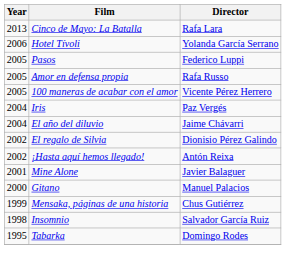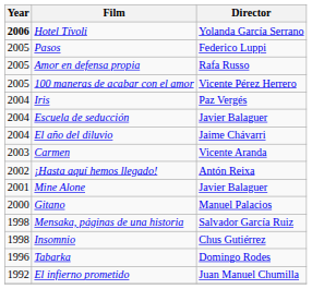- row: 2013 | Cinco de Mayo: La Batalla | Rafa Lara
Hotel Tívoli | Year: normal -> bold
+ row: 2004 | Escuela de seducción | Javier Balaguer
+ row: 2003 | Carmen | Vicente Aranda
- row: 2002 | El regalo de Silvia | Dionisio Pérez Galindo
Mensaka, páginas de una historia | Year: 1999 -> 1998
Mensaka, páginas de una historia | Director: Chus Gutiérrez -> Salvador García Ruiz
Insomnio | Director: Salvador García Ruiz -> Chus Gutiérrez
Tabarka | Year: 1995 -> 1996
+ row: 1992 | El infierno prometido | Juan Manuel Chumilla
